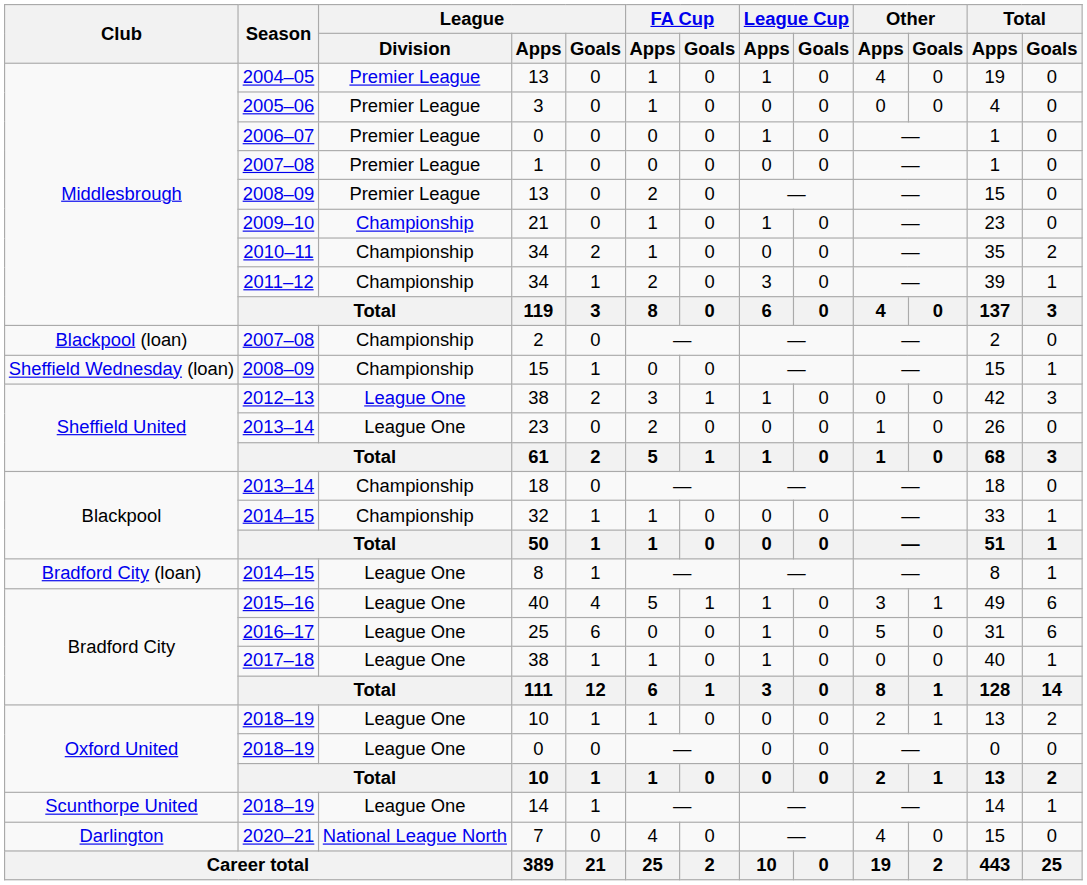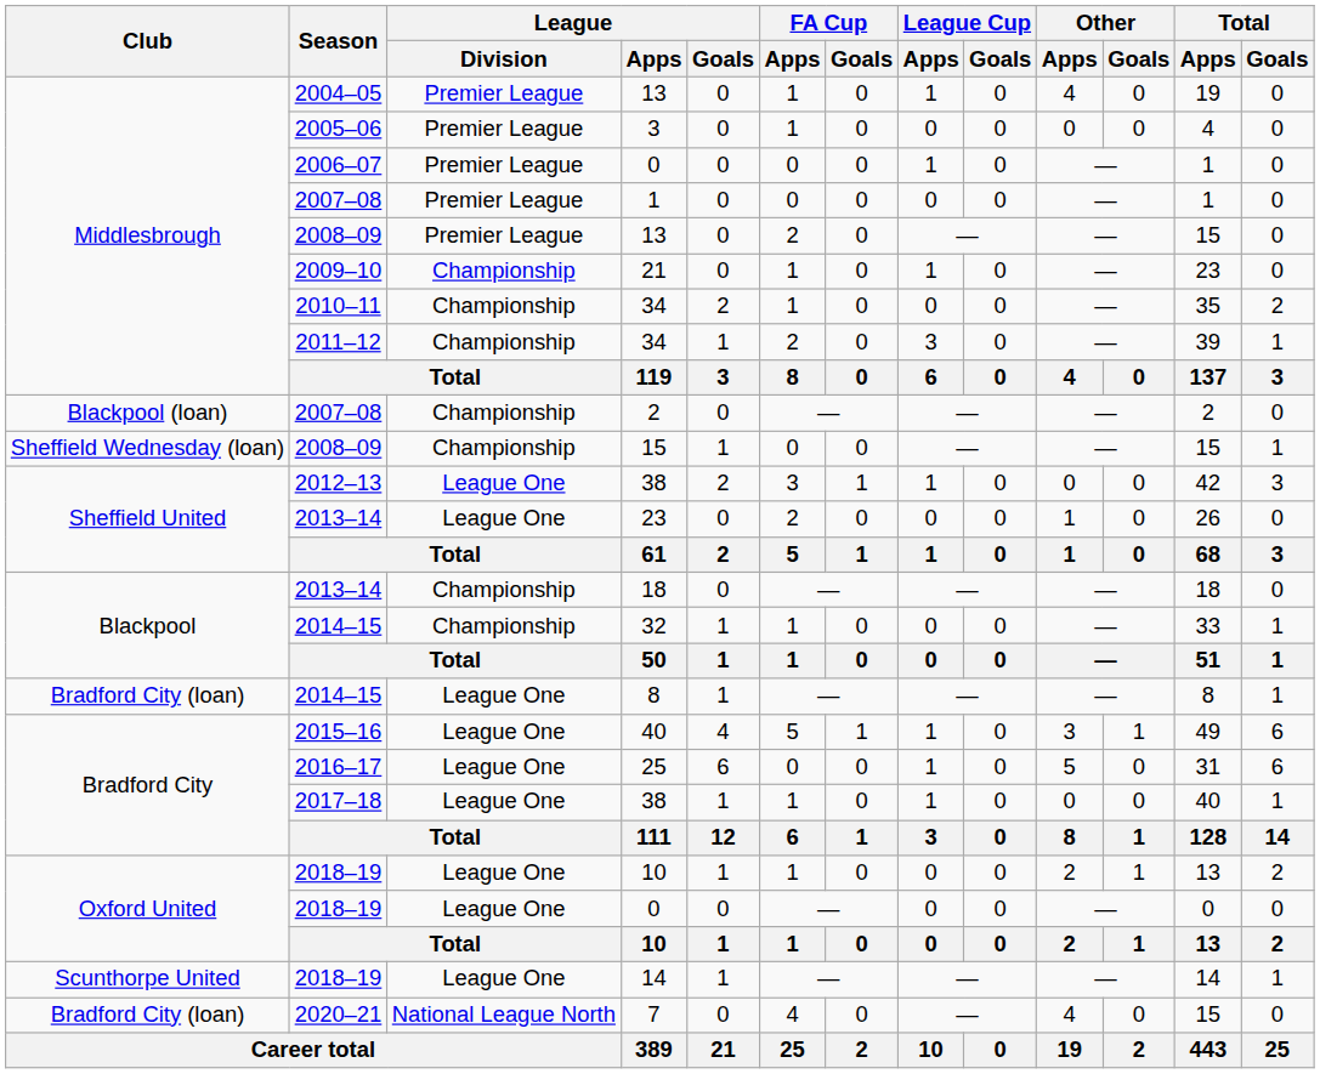7 | Club: Darlington -> Bradford City (loan)
